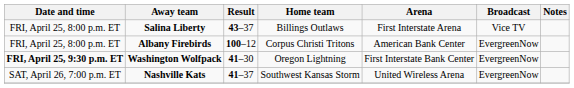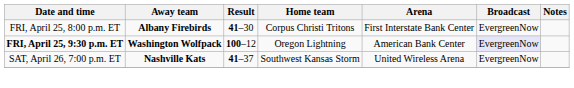- row: FRI, April 25, 8:00 p.m. ET | Salina Liberty | 43–37 | Billings Outlaws | First Interstate Arena | Vice TV
Albany Firebirds | Result: 100–12 -> 41–30
Albany Firebirds | Arena: American Bank Center -> First Interstate Bank Center
Washington Wolfpack | Result: 41–30 -> 100–12
Washington Wolfpack | Arena: First Interstate Bank Center -> American Bank Center
Washington Wolfpack | Broadcast: no background -> lavender background
